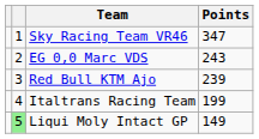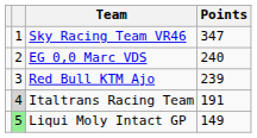EG 0,0 Marc VDS | Points: 243 -> 240
Italtrans Racing Team | column 2: no background -> lightgrey background
Italtrans Racing Team | Points: 199 -> 191
